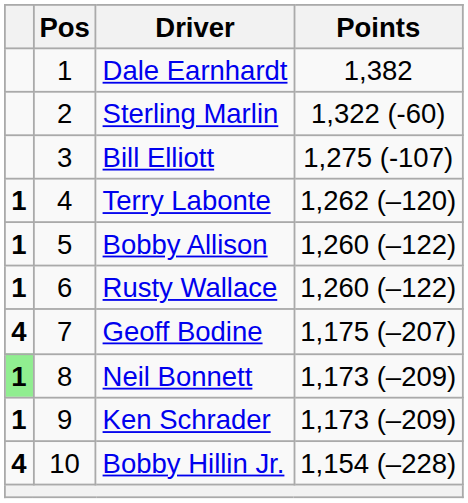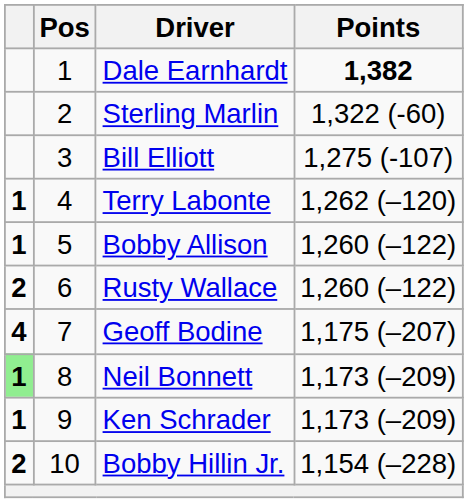Dale Earnhardt | Points: normal -> bold
Rusty Wallace | column 1: 1 -> 2
Bobby Hillin Jr. | column 1: 4 -> 2
